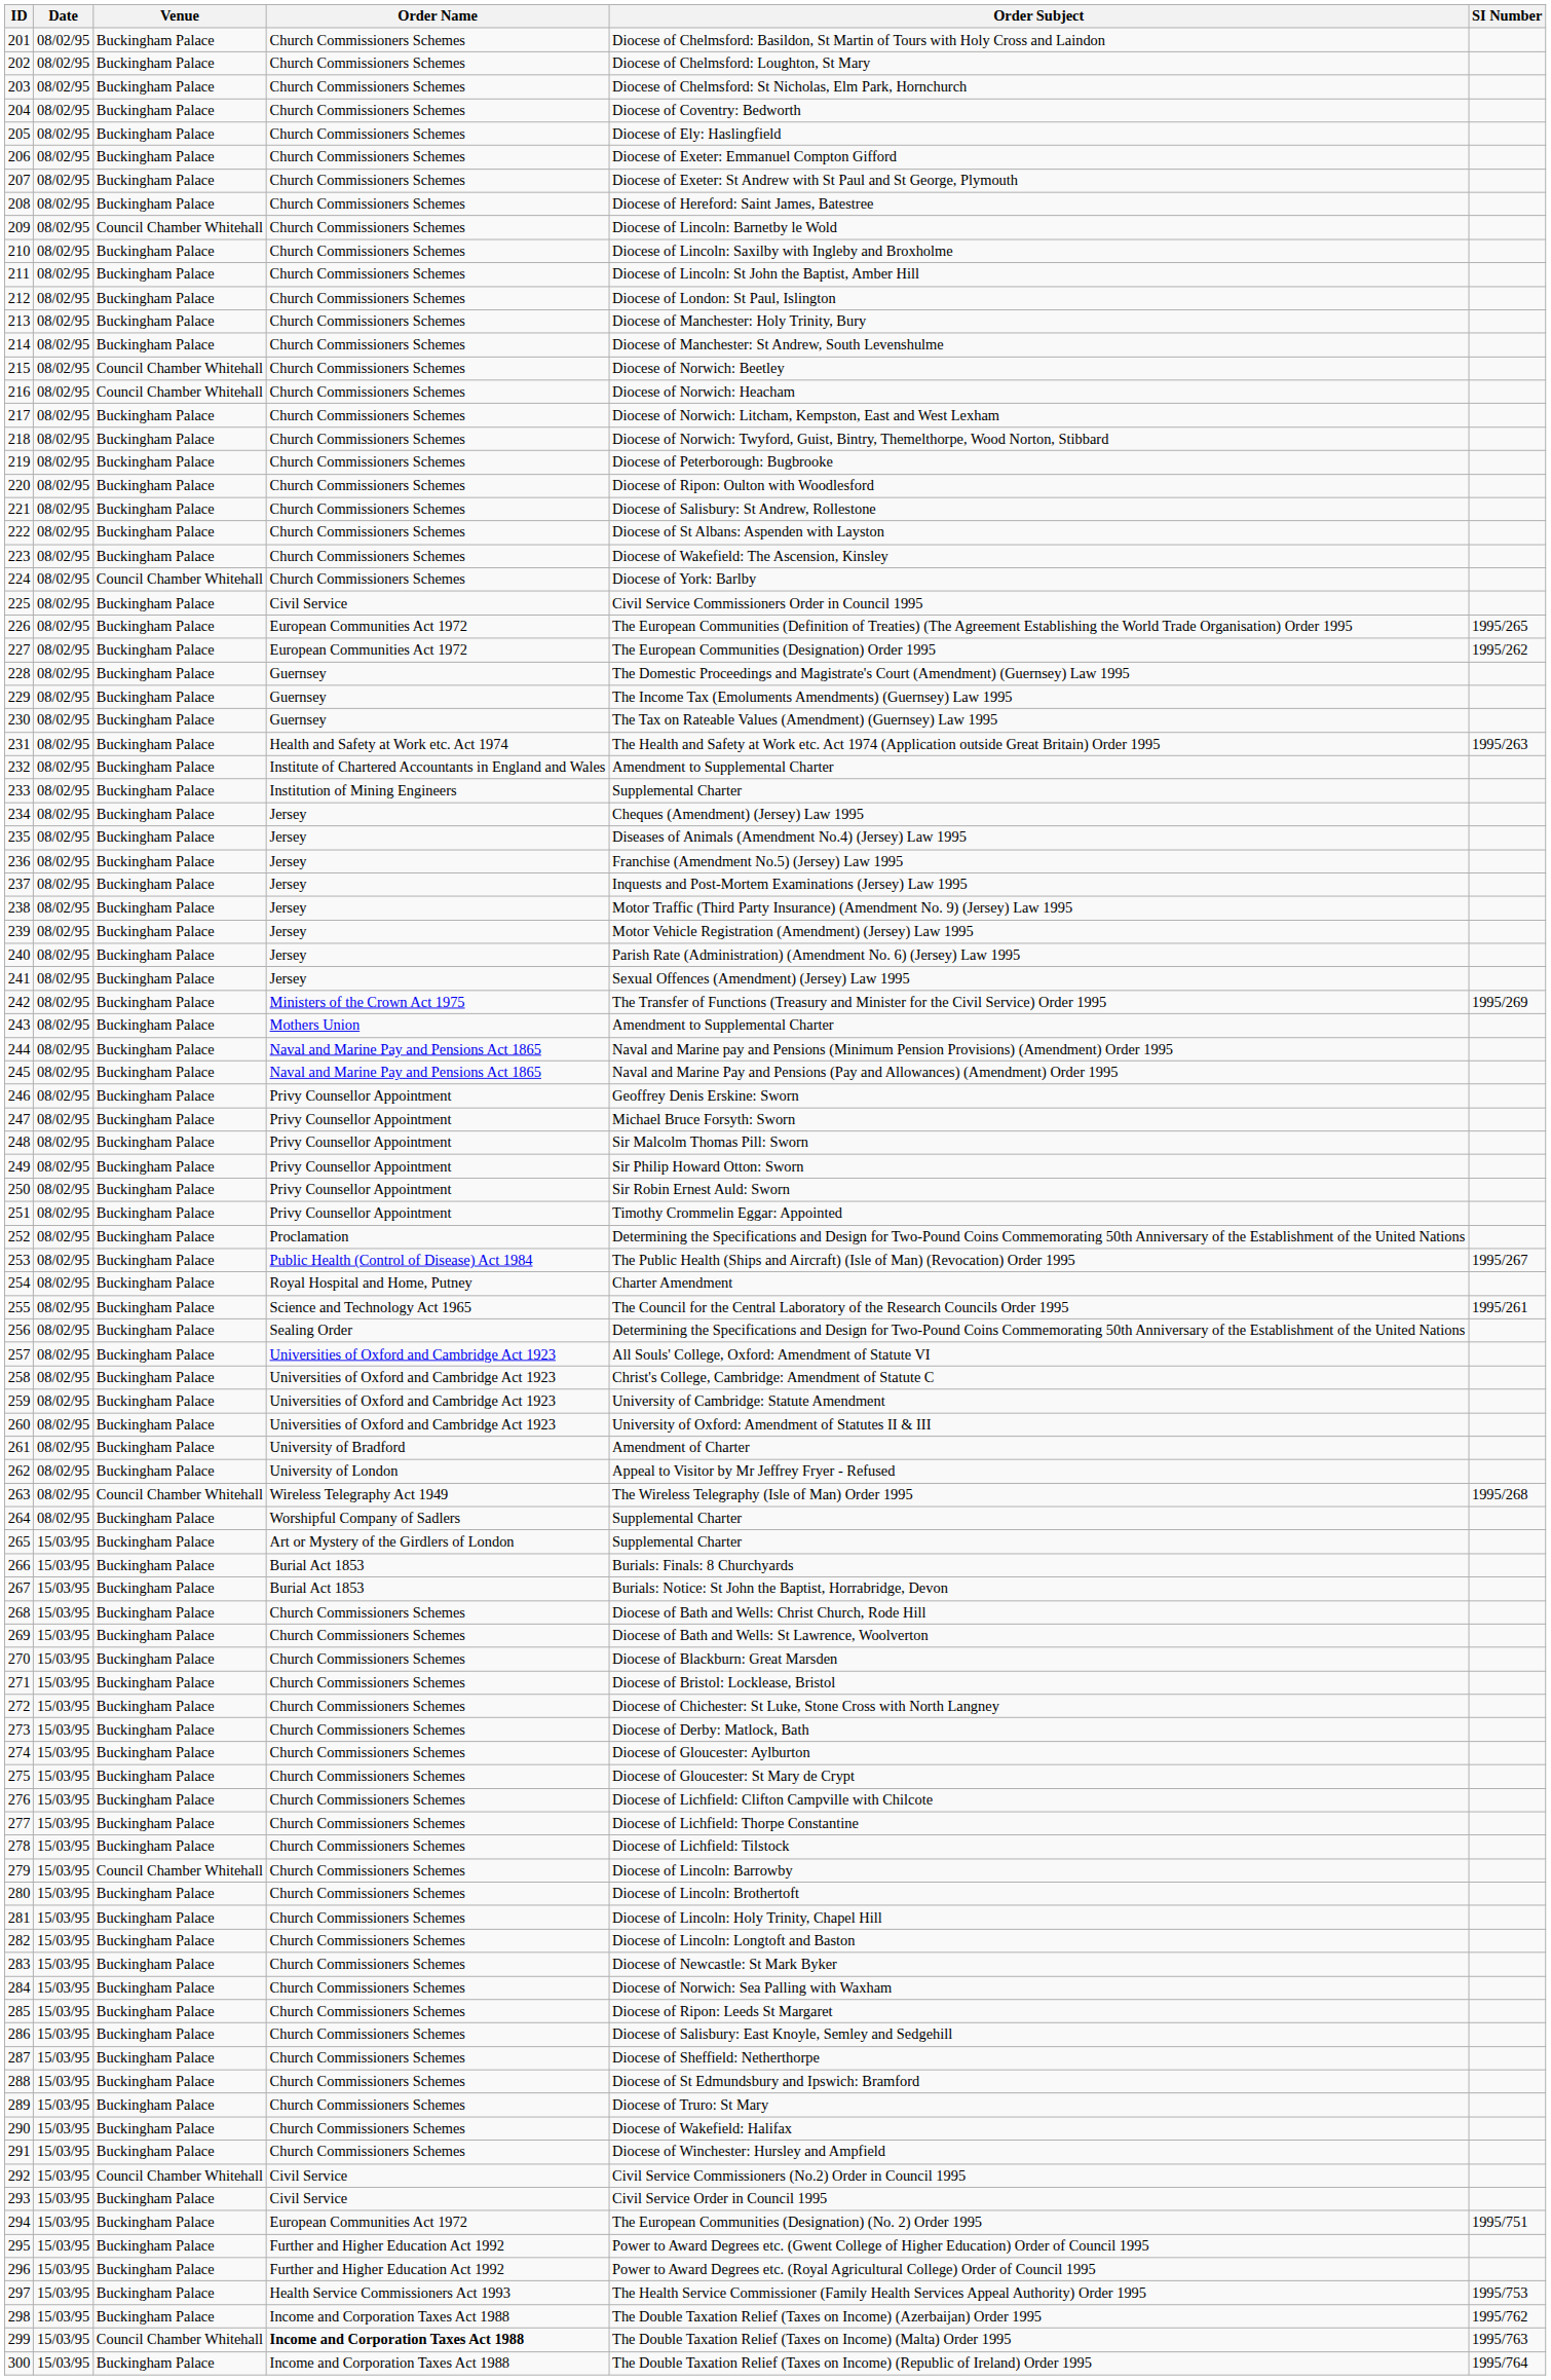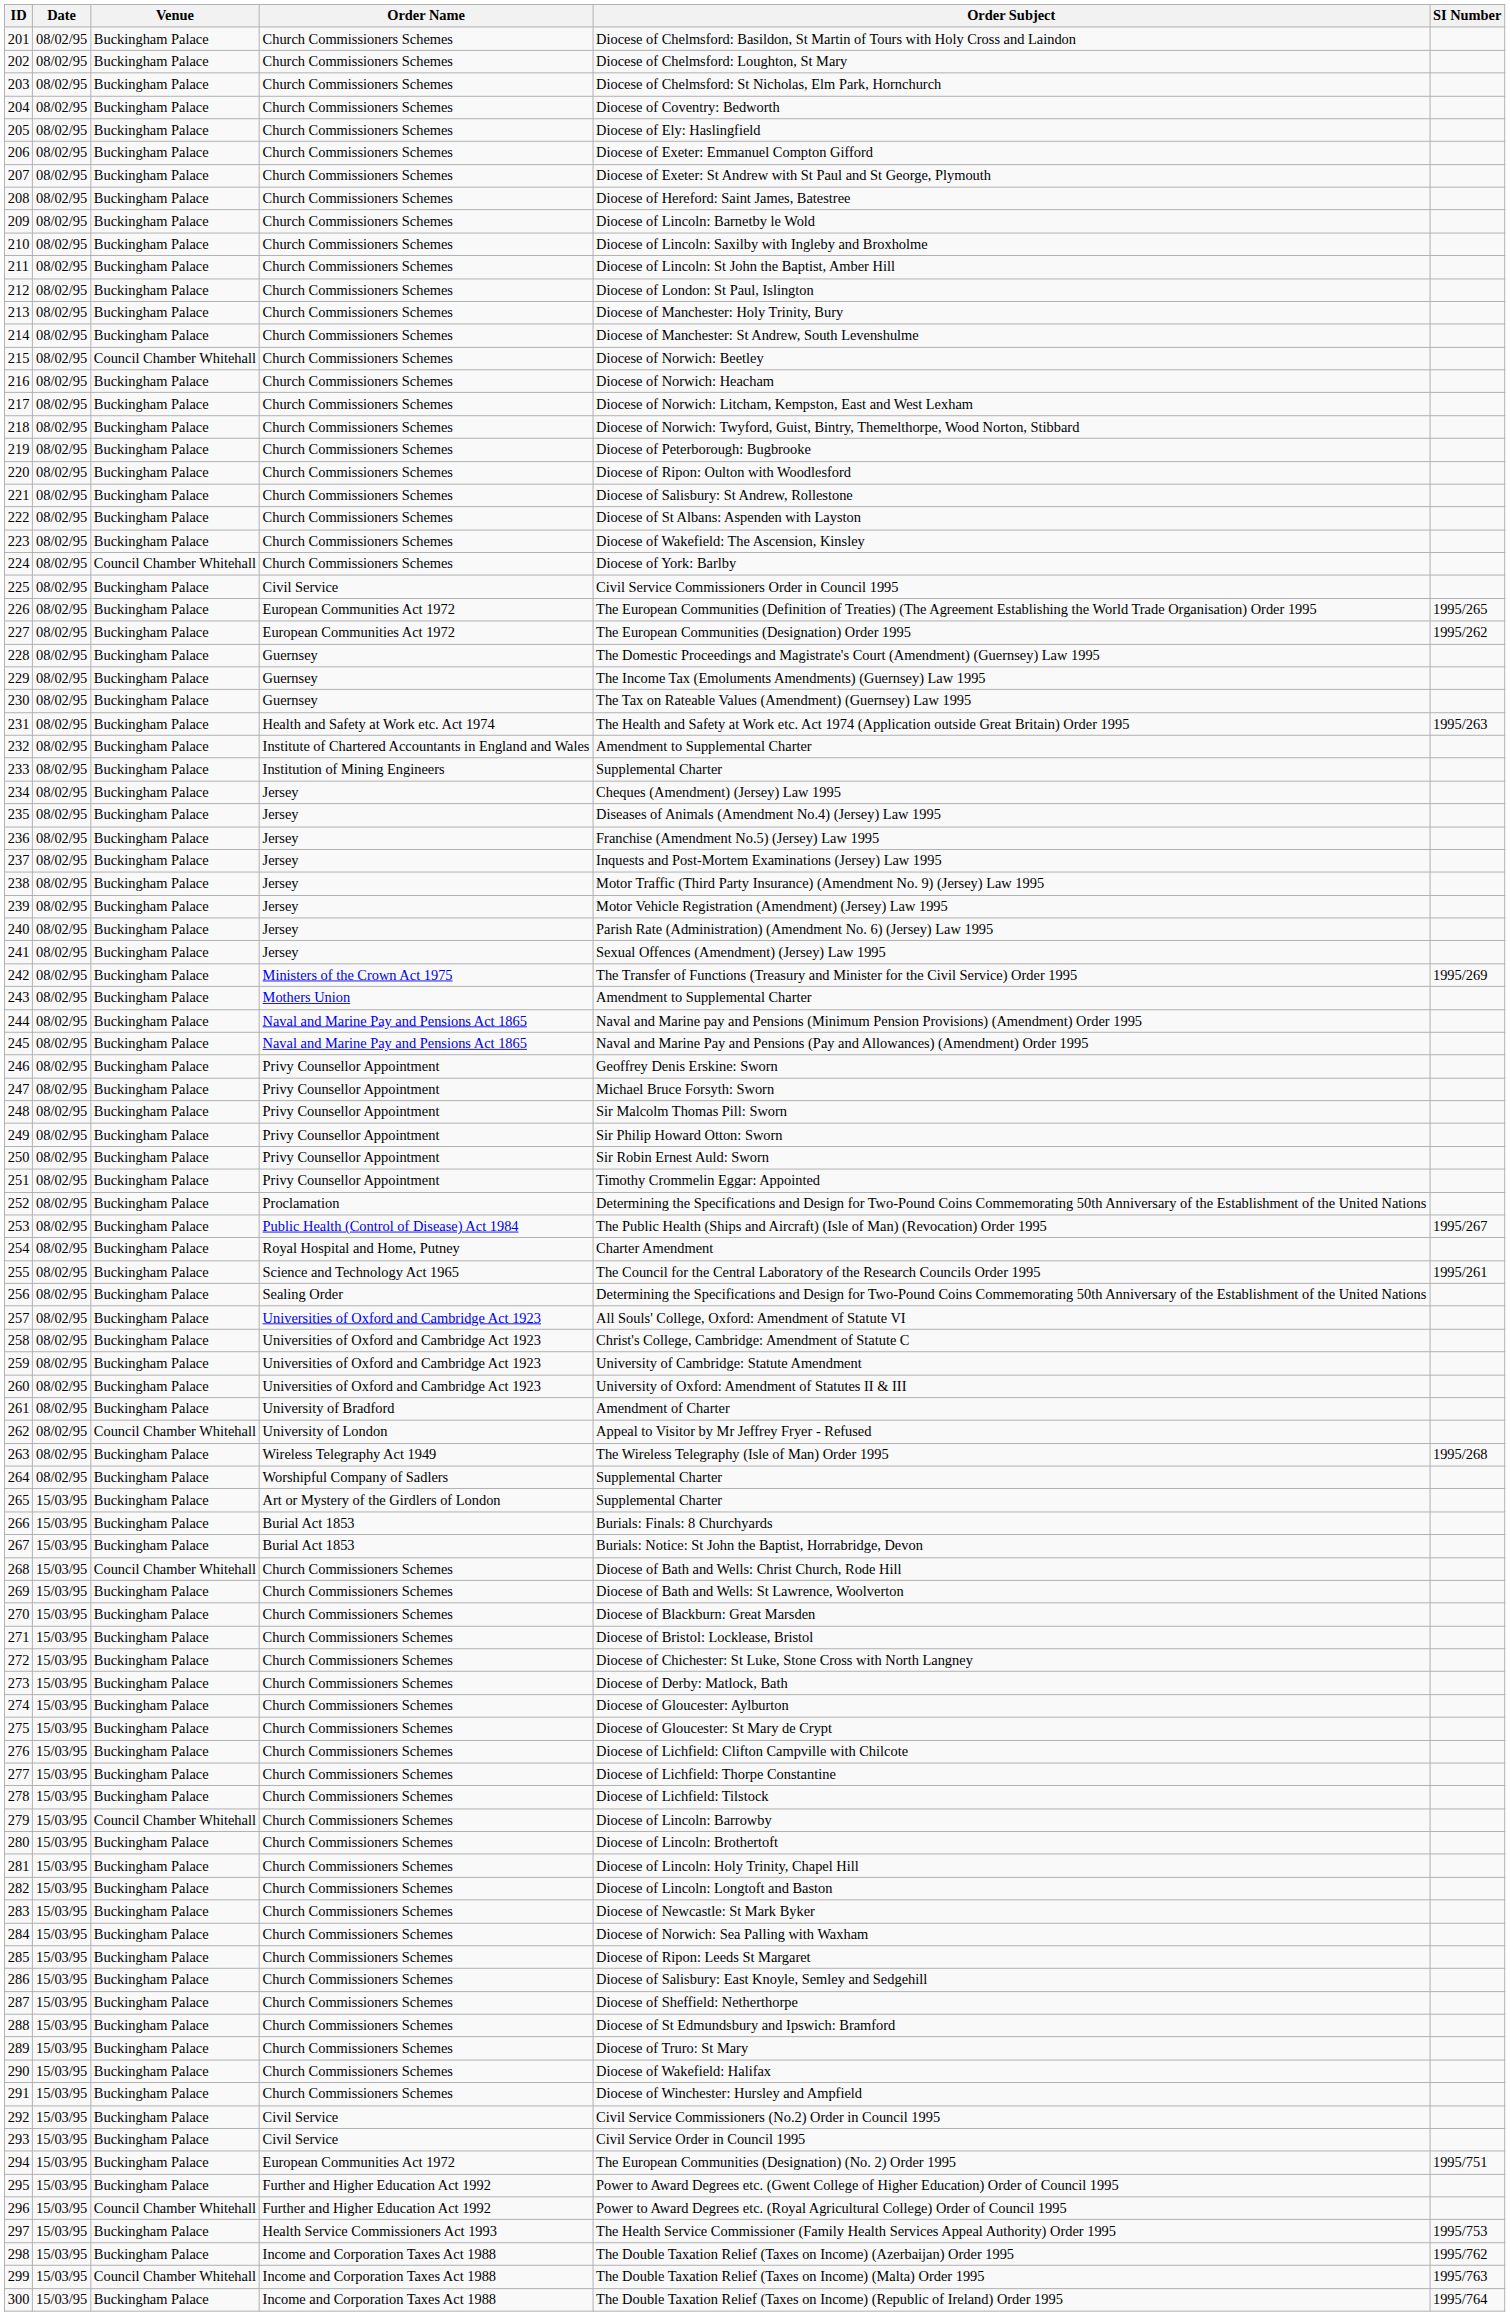209 | Venue: Council Chamber Whitehall -> Buckingham Palace
216 | Venue: Council Chamber Whitehall -> Buckingham Palace
262 | Venue: Buckingham Palace -> Council Chamber Whitehall
263 | Venue: Council Chamber Whitehall -> Buckingham Palace
268 | Venue: Buckingham Palace -> Council Chamber Whitehall
292 | Venue: Council Chamber Whitehall -> Buckingham Palace
296 | Venue: Buckingham Palace -> Council Chamber Whitehall
299 | Order Name: bold -> normal
